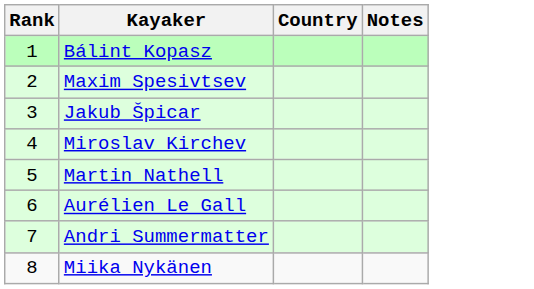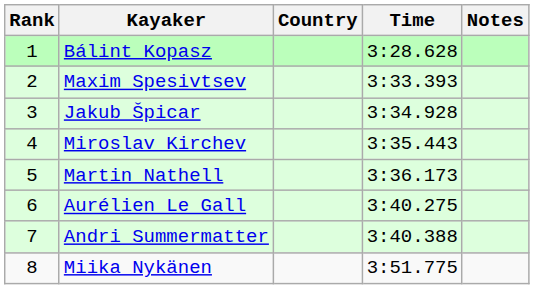+ column: Time | 3:28.628 | 3:33.393 | 3:34.928 | 3:35.443 | 3:36.173 | 3:40.275 | 3:40.388 | 3:51.775
